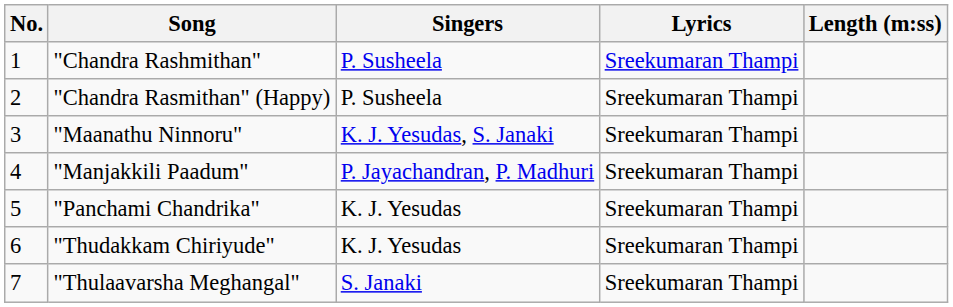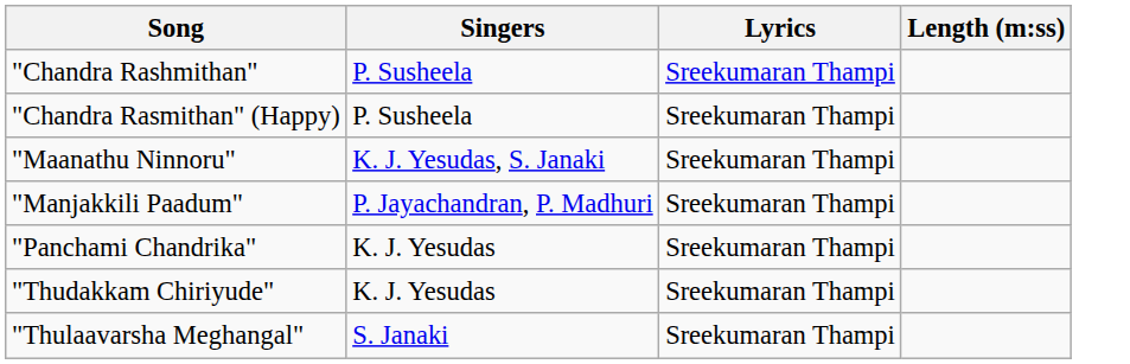- column: No. | 1 | 2 | 3 | 4 | 5 | 6 | 7
